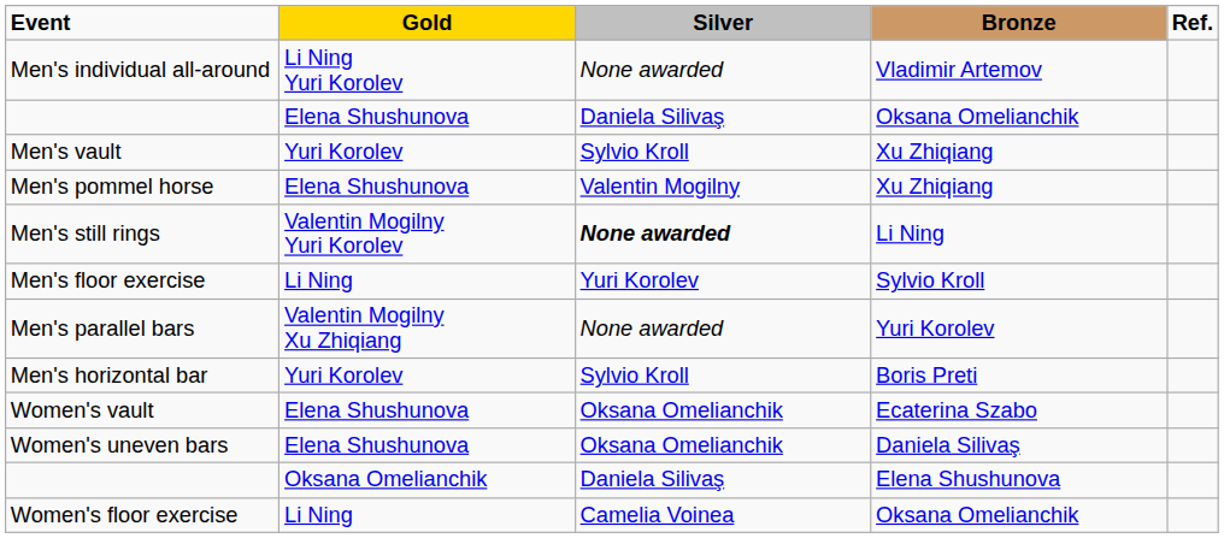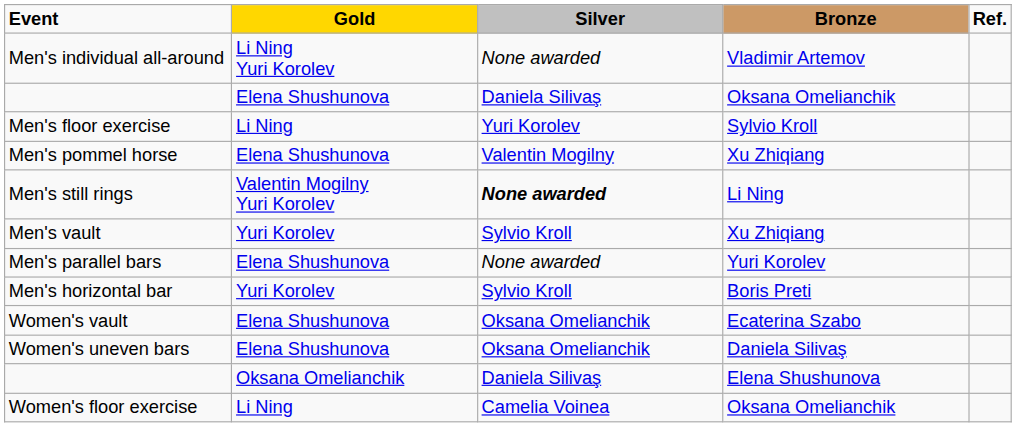rows swapped: Men's floor exercise <-> Men's vault
Men's parallel bars | Gold: Valentin Mogilny Xu Zhiqiang -> Elena Shushunova
